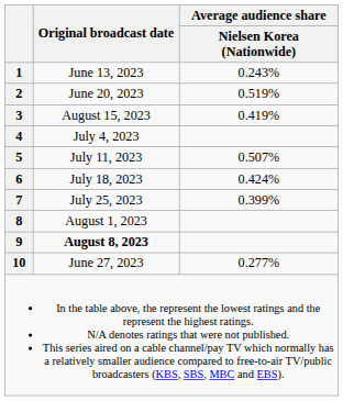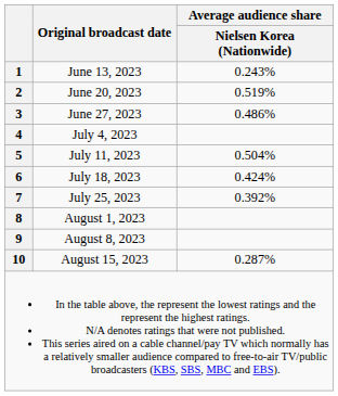3 | Original broadcast date: August 15, 2023 -> June 27, 2023
3 | Average audience share / Nielsen Korea (Nationwide): 0.419% -> 0.486%
5 | Average audience share / Nielsen Korea (Nationwide): 0.507% -> 0.504%
7 | Average audience share / Nielsen Korea (Nationwide): 0.399% -> 0.392%
9 | Original broadcast date: bold -> normal
10 | Original broadcast date: June 27, 2023 -> August 15, 2023
10 | Average audience share / Nielsen Korea (Nationwide): 0.277% -> 0.287%
